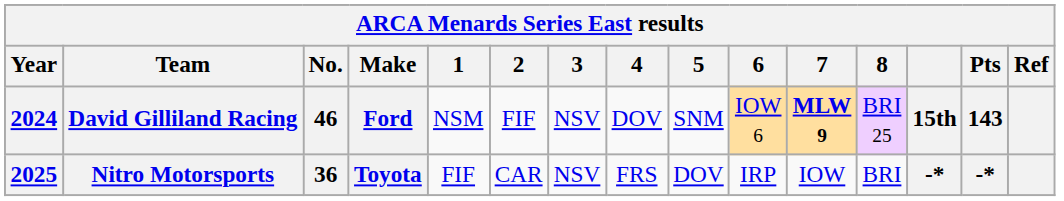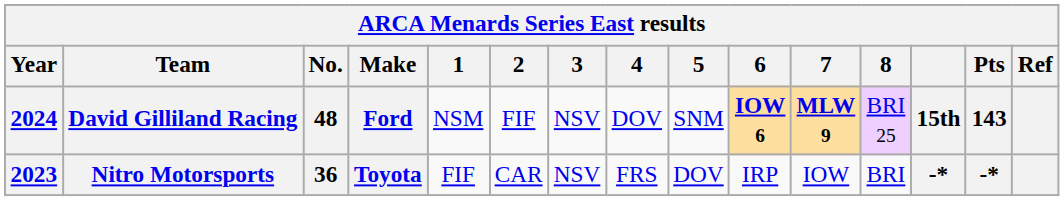David Gilliland Racing | No.: 46 -> 48
David Gilliland Racing | 6: normal -> bold
Nitro Motorsports | Year: 2025 -> 2023
